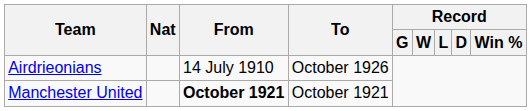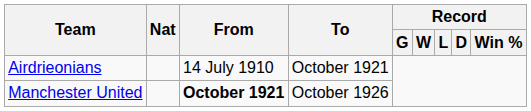Airdrieonians | To: October 1926 -> October 1921
Manchester United | To: October 1921 -> October 1926
